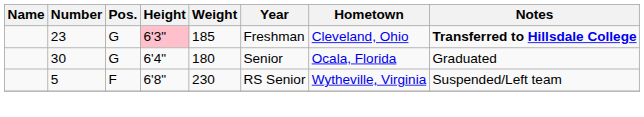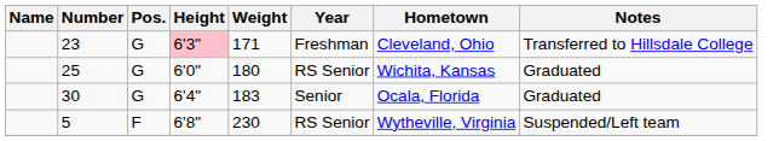23 | Weight: 185 -> 171
23 | Notes: bold -> normal
+ row: 25 | G | 6'0" | 180 | RS Senior | Wichita, Kansas | Graduated
30 | Weight: 180 -> 183
